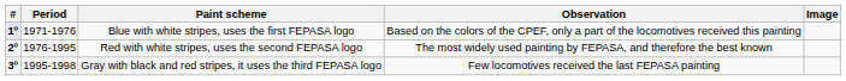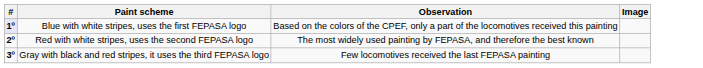- column: Period | 1971-1976 | 1976-1995 | 1995-1998
